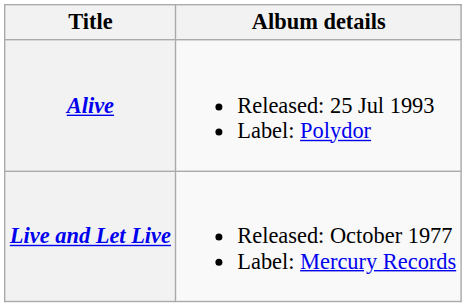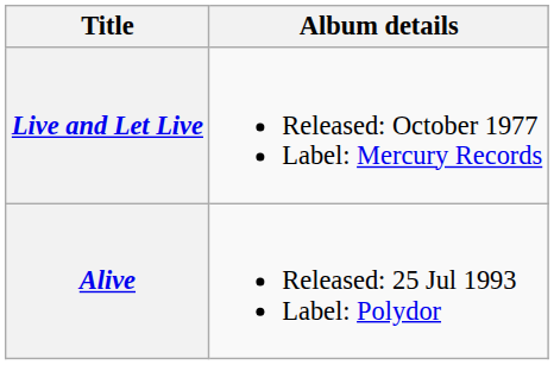rows swapped: Live and Let Live <-> Alive
